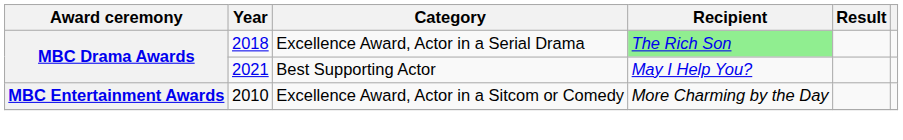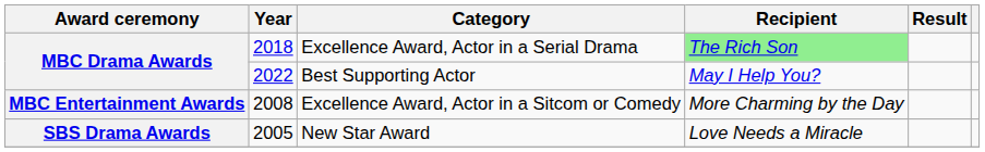Best Supporting Actor | Year: 2021 -> 2022
Excellence Award, Actor in a Sitcom or Comedy | Year: 2010 -> 2008
+ row: SBS Drama Awards | 2005 | New Star Award | Love Needs a Miracle
